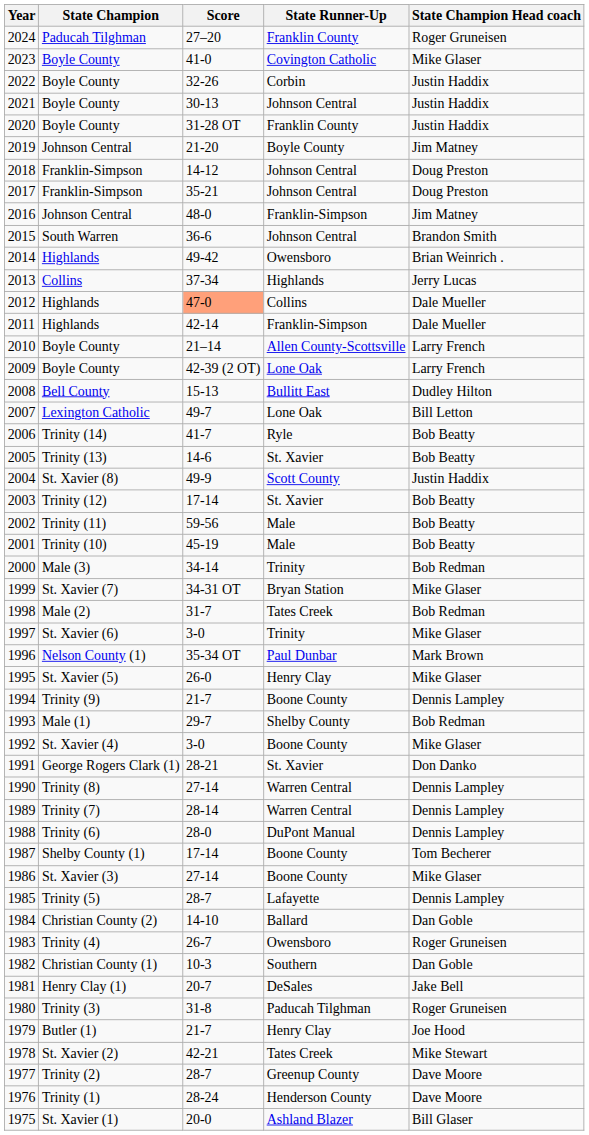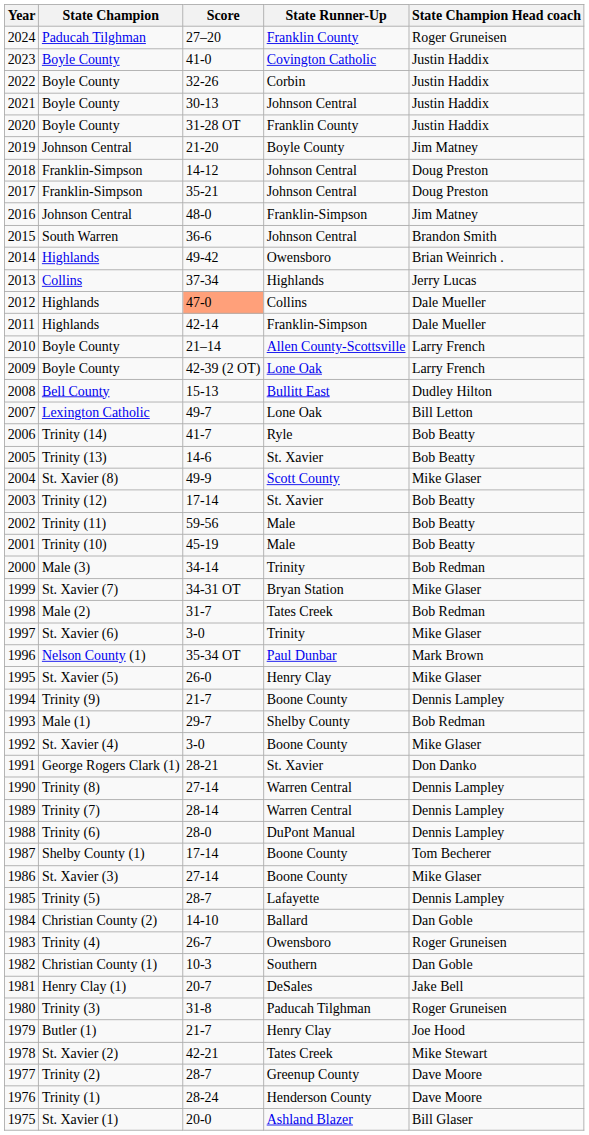2023 | State Champion Head coach: Mike Glaser -> Justin Haddix
2004 | State Champion Head coach: Justin Haddix -> Mike Glaser
